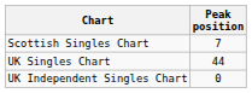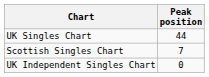rows swapped: Scottish Singles Chart <-> UK Singles Chart
